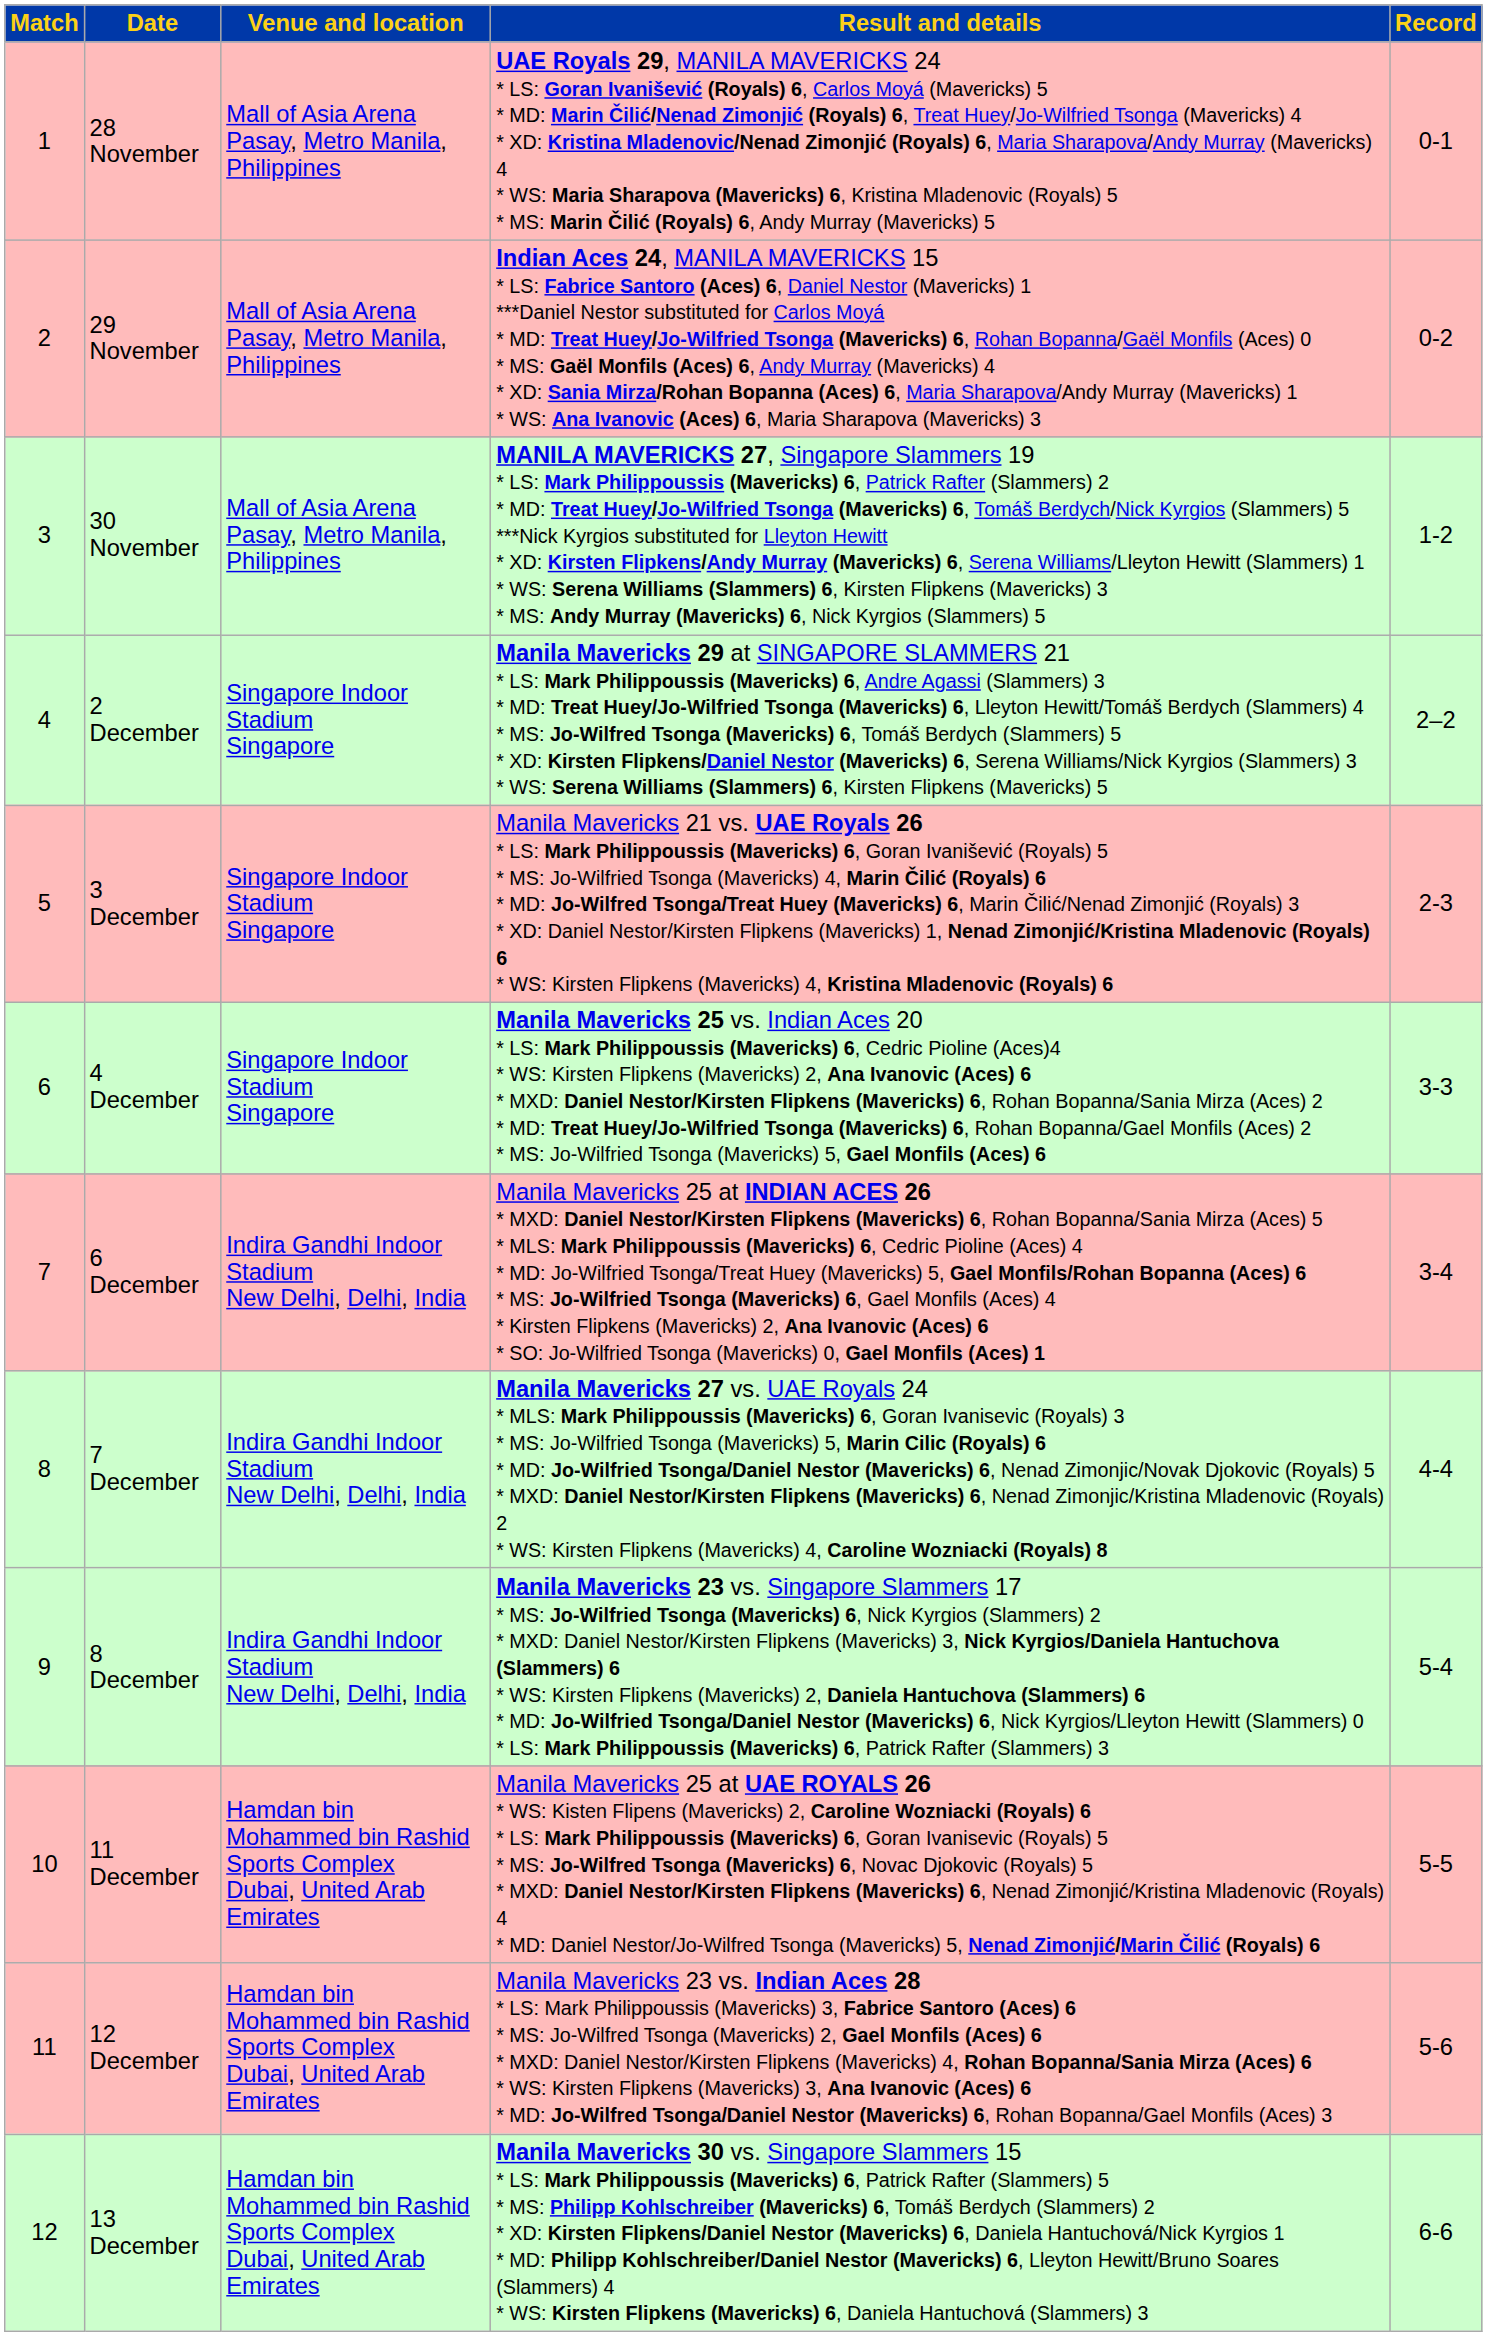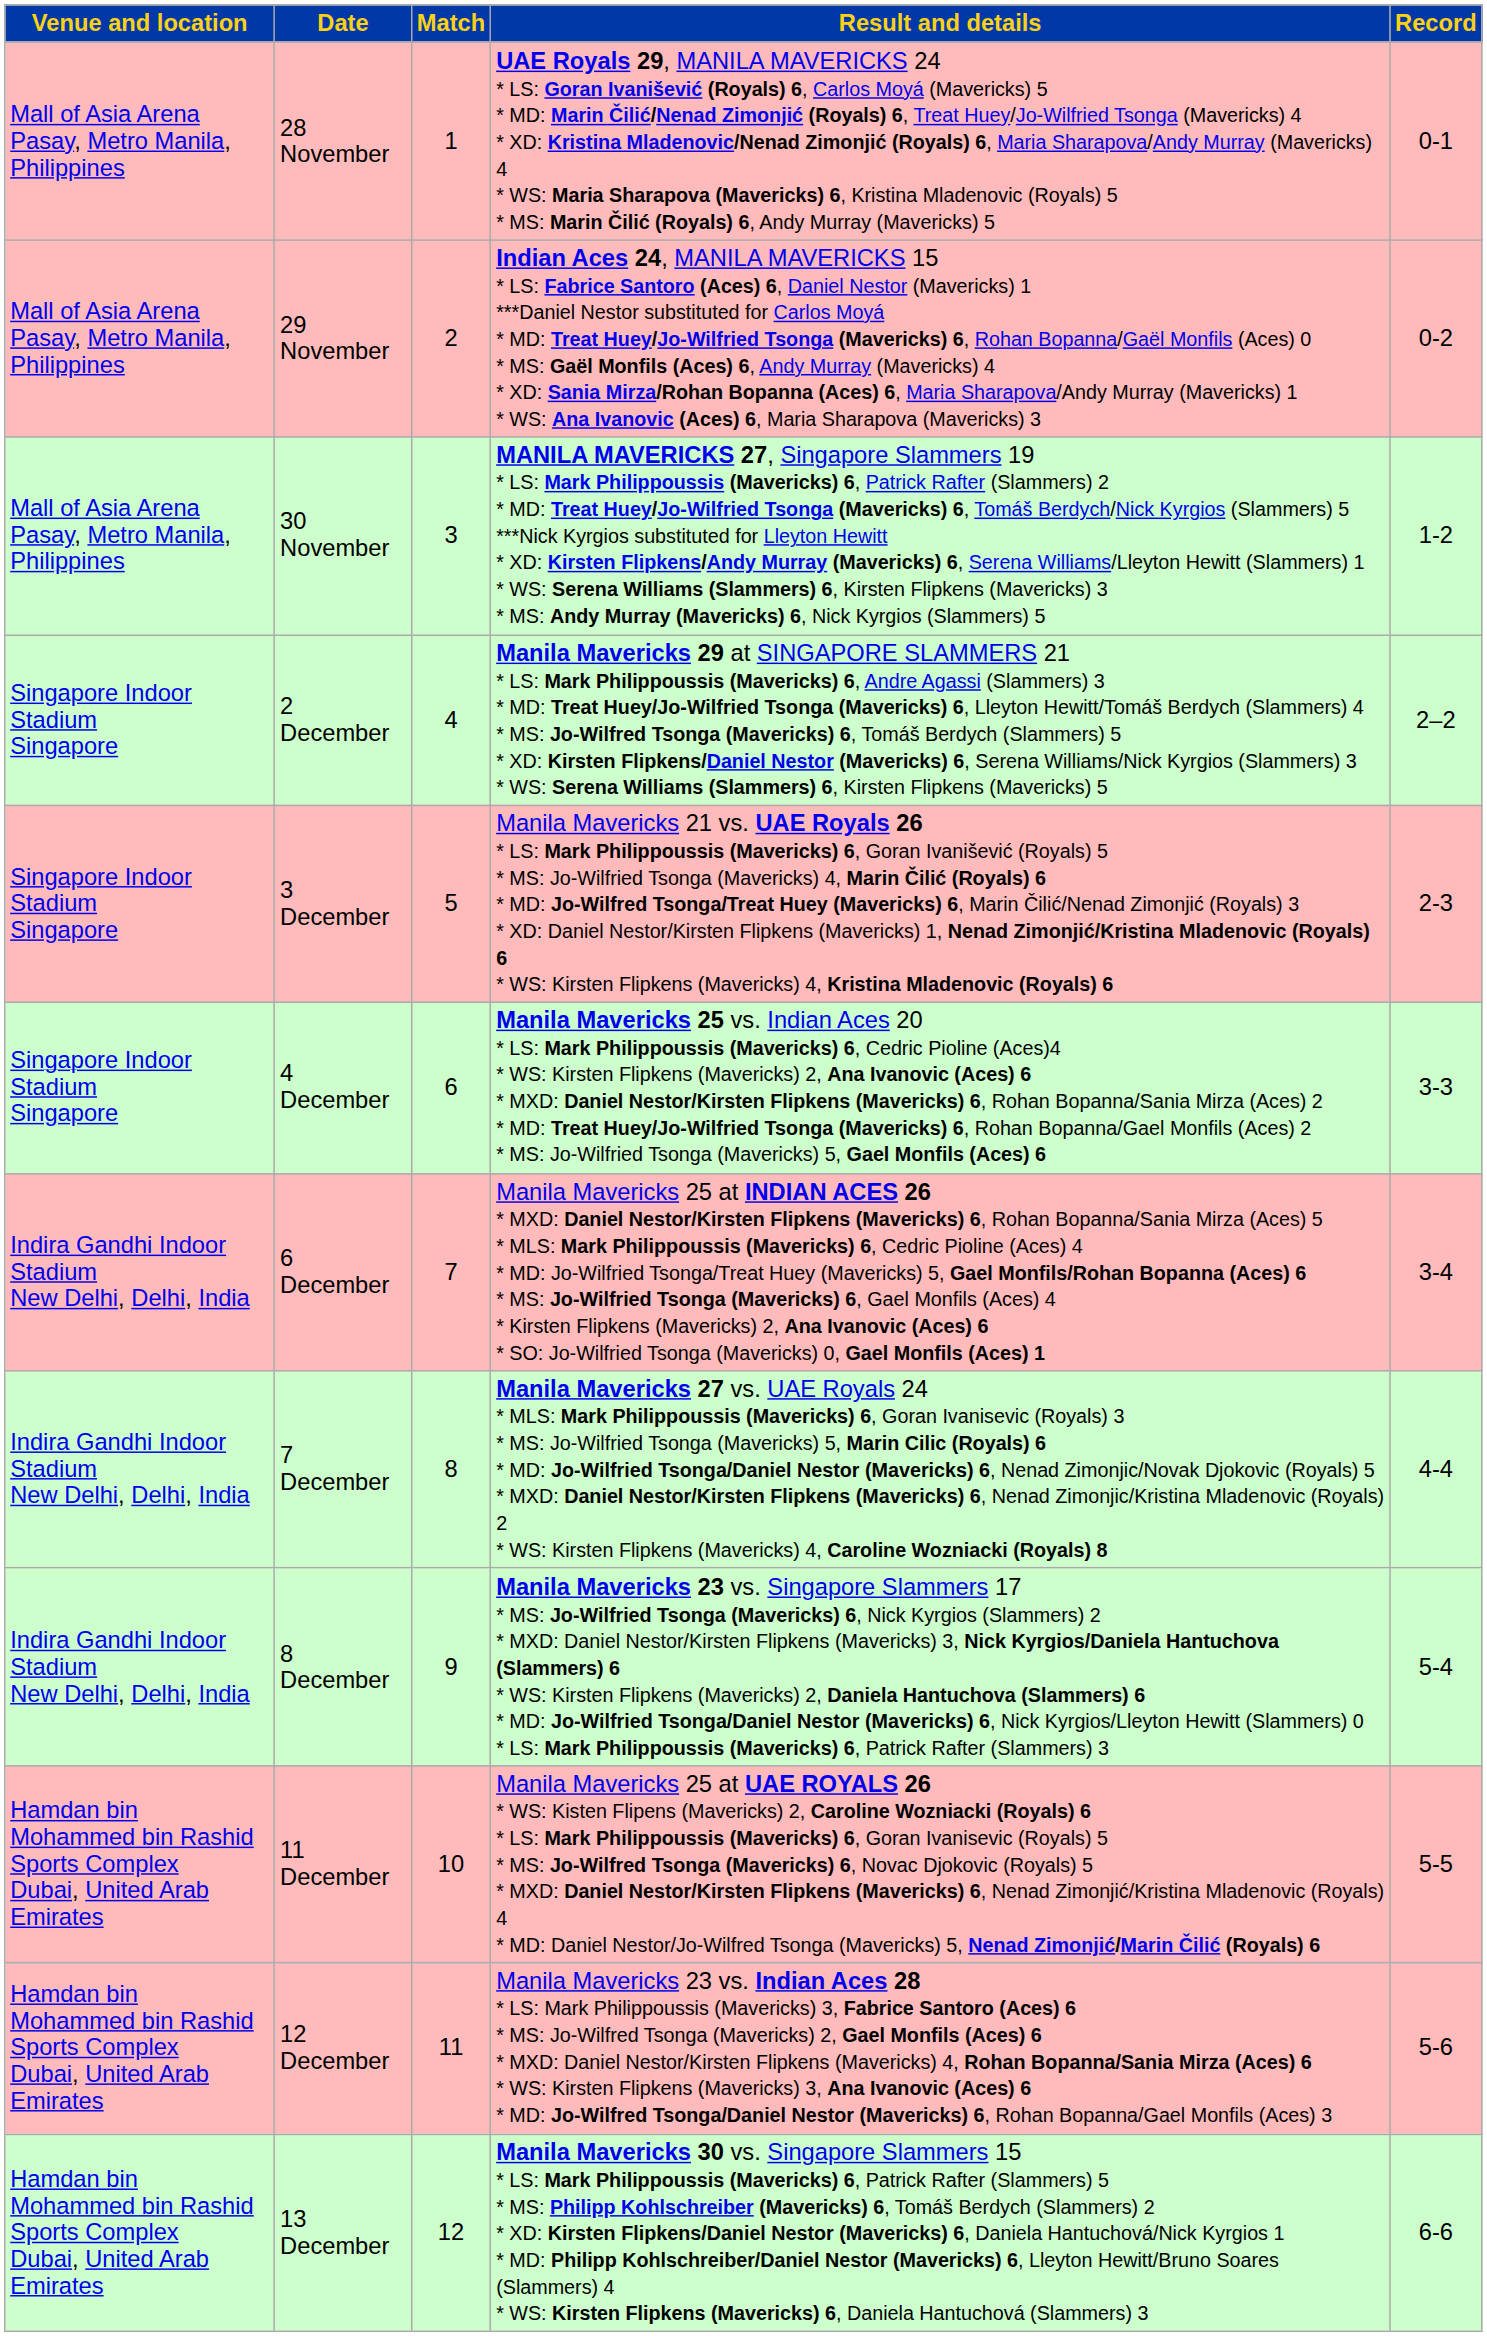columns swapped: Match <-> Venue and location
